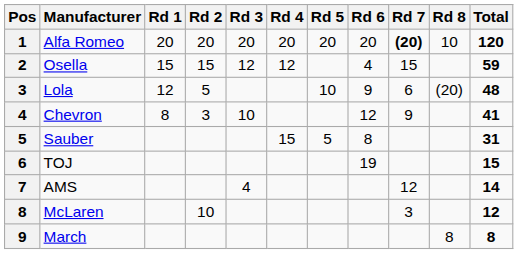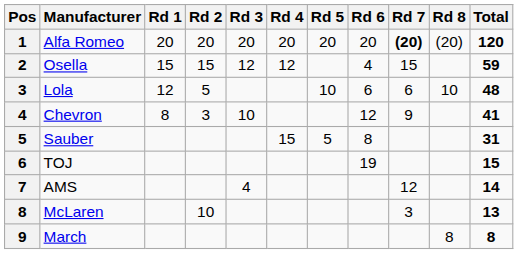Alfa Romeo | Rd 8: 10 -> (20)
Lola | Rd 6: 9 -> 6
Lola | Rd 8: (20) -> 10
McLaren | Total: 12 -> 13
